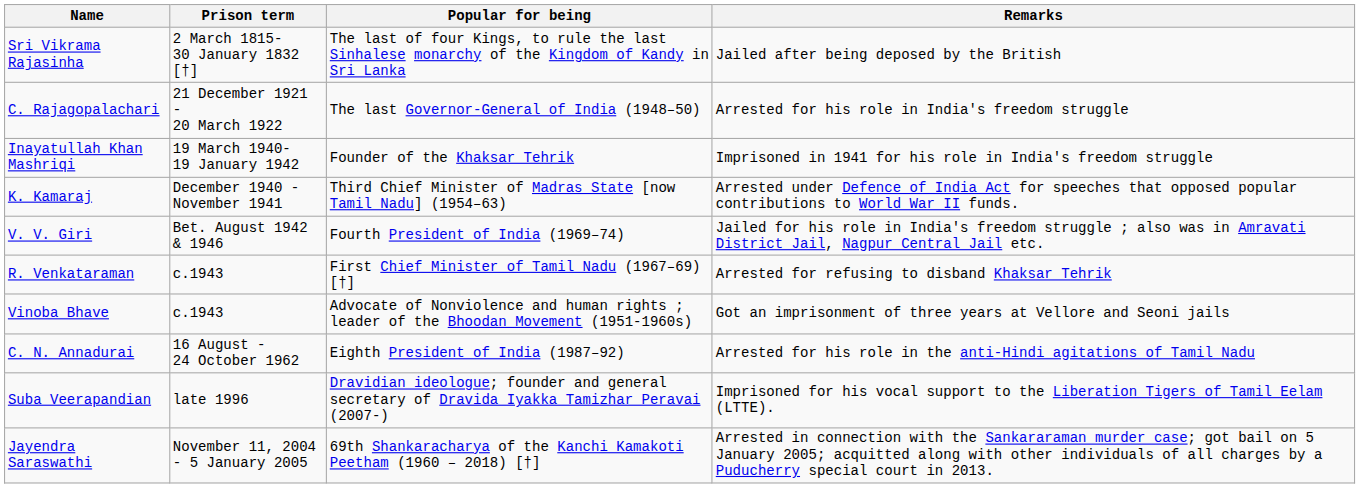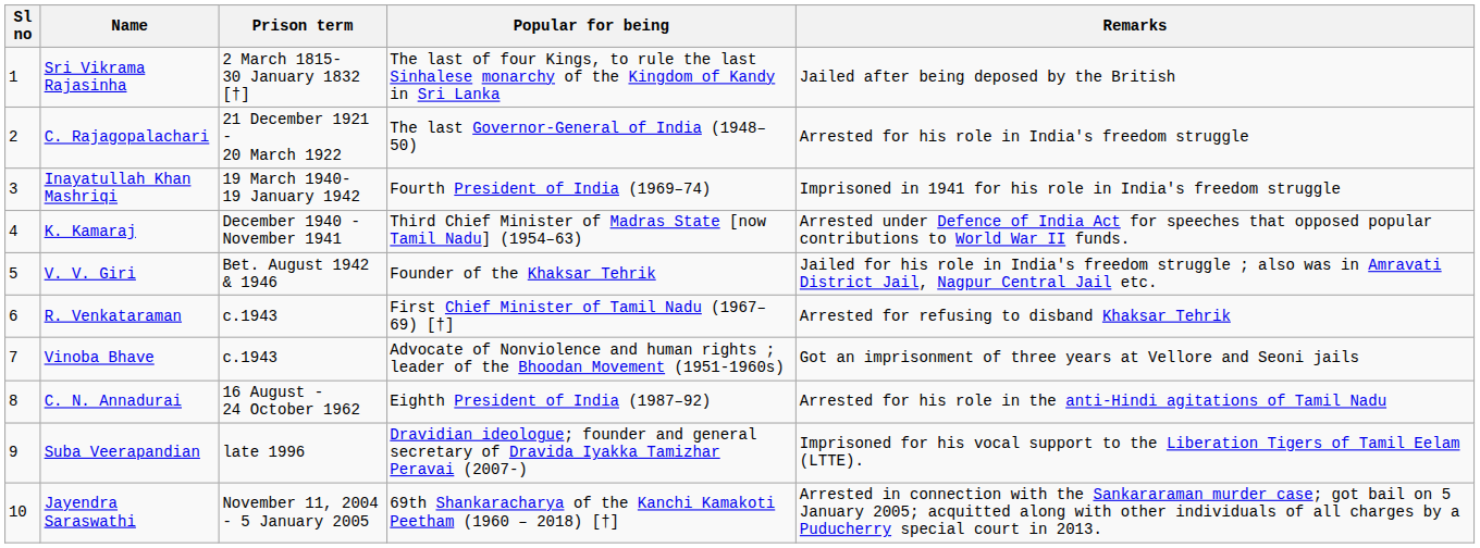+ column: Sl no | 1 | 2 | 3 | 4 | 5 | 6 | 7 | 8 | 9 | 10
Inayatullah Khan Mashriqi | Popular for being: Founder of the Khaksar Tehrik -> Fourth President of India (1969–74)
V. V. Giri | Popular for being: Fourth President of India (1969–74) -> Founder of the Khaksar Tehrik
